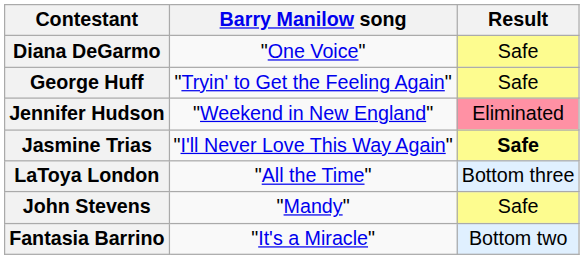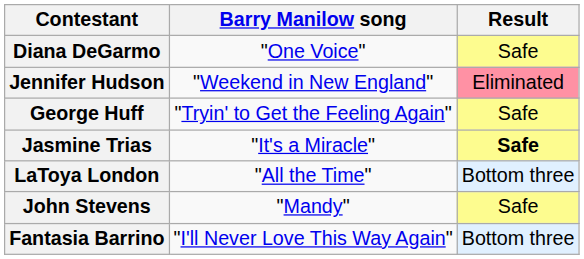rows swapped: George Huff <-> Jennifer Hudson
Jasmine Trias | Barry Manilow song: "I'll Never Love This Way Again" -> "It's a Miracle"
Fantasia Barrino | Barry Manilow song: "It's a Miracle" -> "I'll Never Love This Way Again"
Fantasia Barrino | Result: Bottom two -> Bottom three
